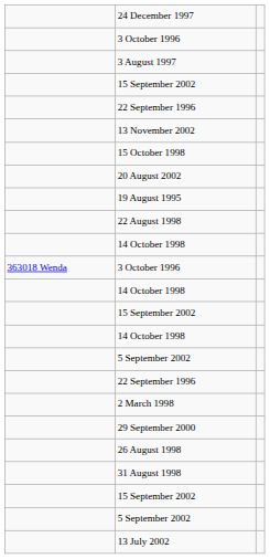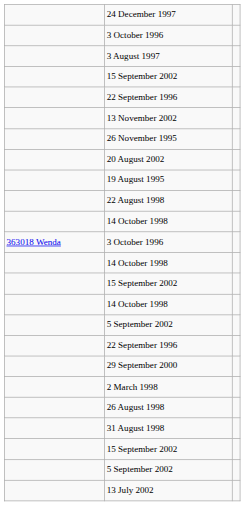+ row: 26 November 1995
- row: 15 October 1998
rows swapped: 2 March 1998 <-> 29 September 2000
